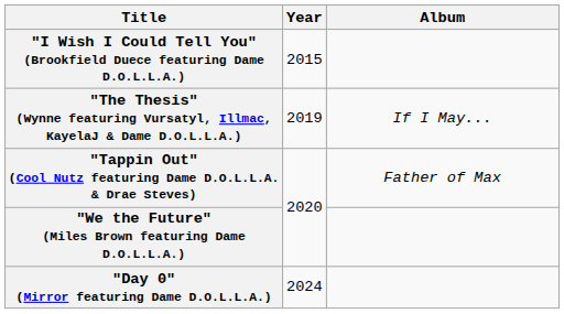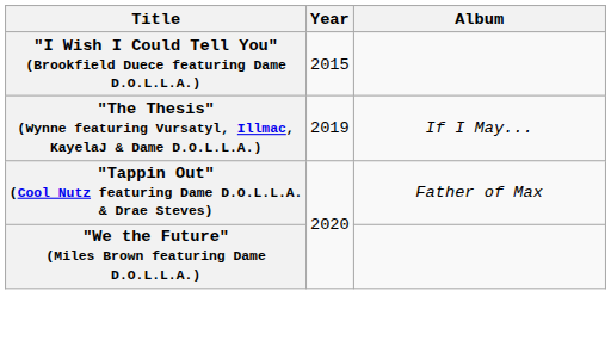- row: "Day 0" (Mirror featuring Dame D.O.L.L.A.) | 2024
